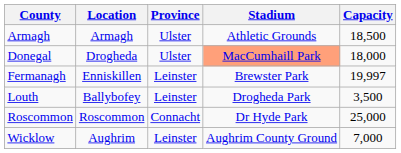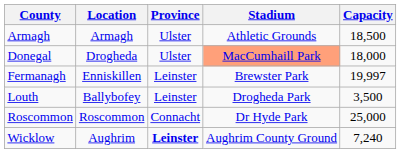Wicklow | Province: normal -> bold
Wicklow | Capacity: 7,000 -> 7,240
